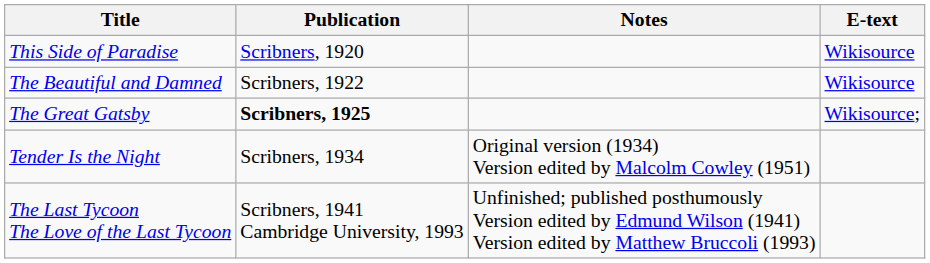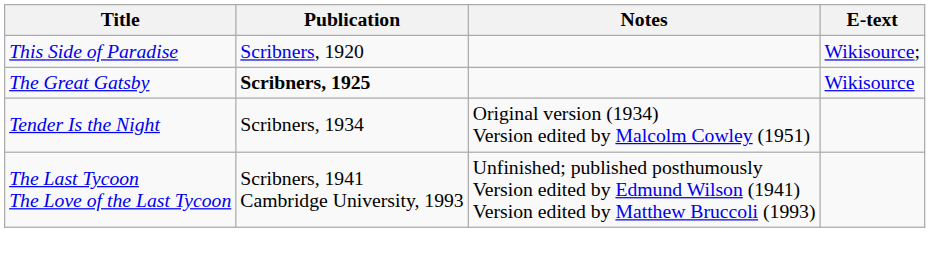This Side of Paradise | E-text: Wikisource -> Wikisource;
- row: The Beautiful and Damned | Scribners, 1922 | Wikisource
The Great Gatsby | E-text: Wikisource; -> Wikisource
